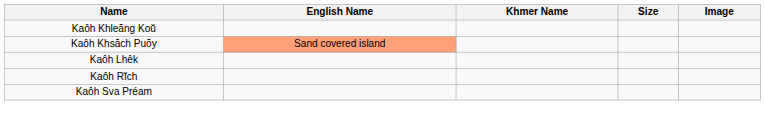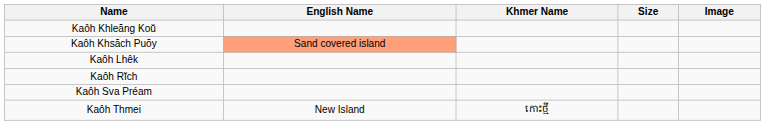+ row: Kaôh Thmei | New Island | កោះថ្មី
